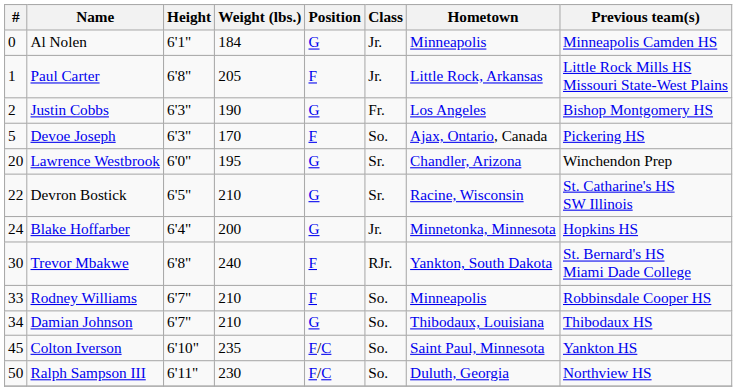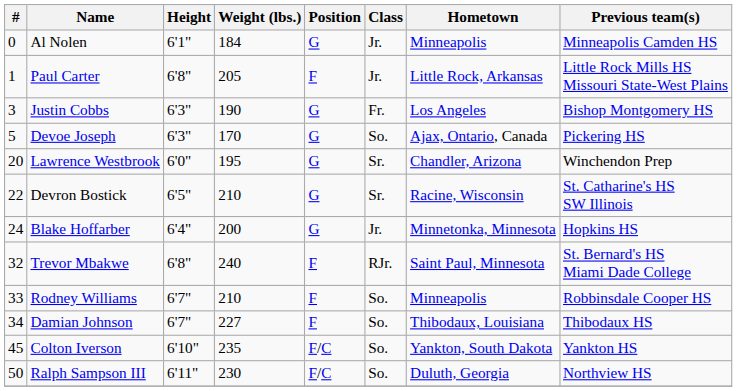Justin Cobbs | #: 2 -> 3
Devoe Joseph | Position: F -> G
Trevor Mbakwe | #: 30 -> 32
Trevor Mbakwe | Hometown: Yankton, South Dakota -> Saint Paul, Minnesota
Damian Johnson | Weight (lbs.): 210 -> 227
Damian Johnson | Position: G -> F
Colton Iverson | Hometown: Saint Paul, Minnesota -> Yankton, South Dakota
